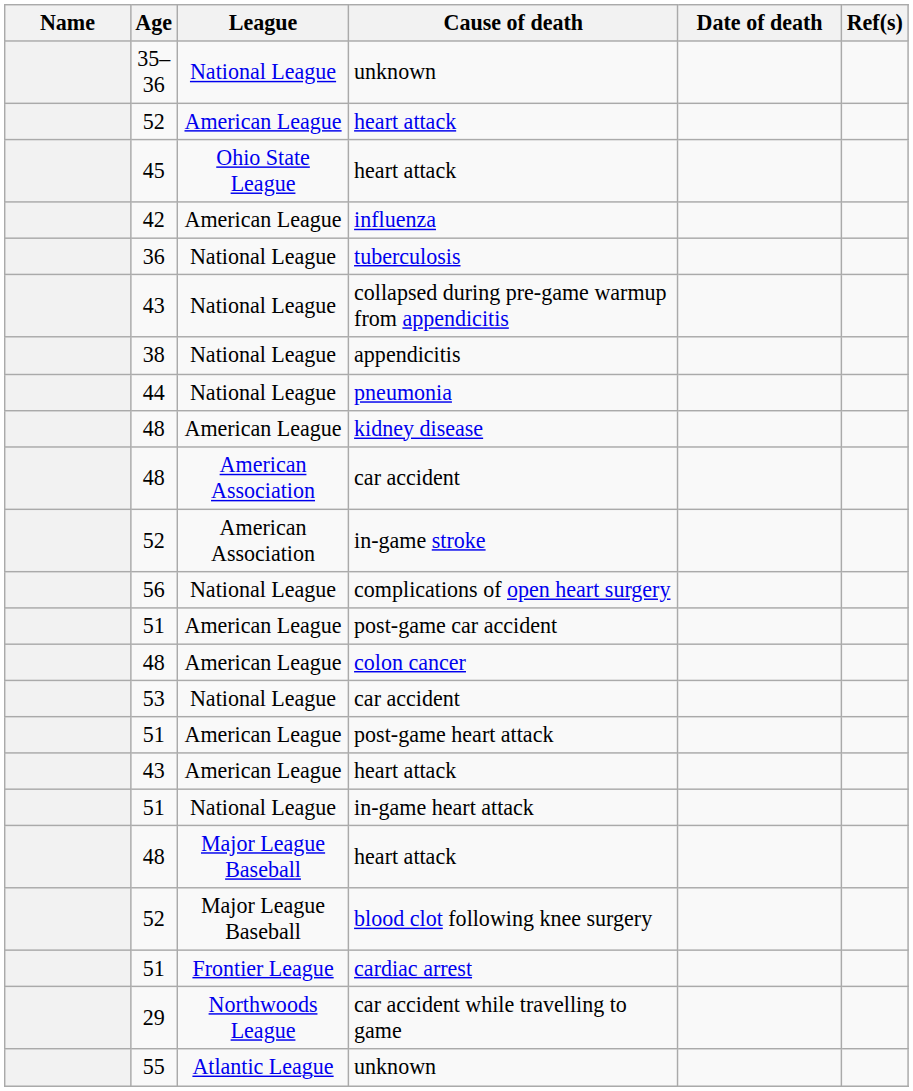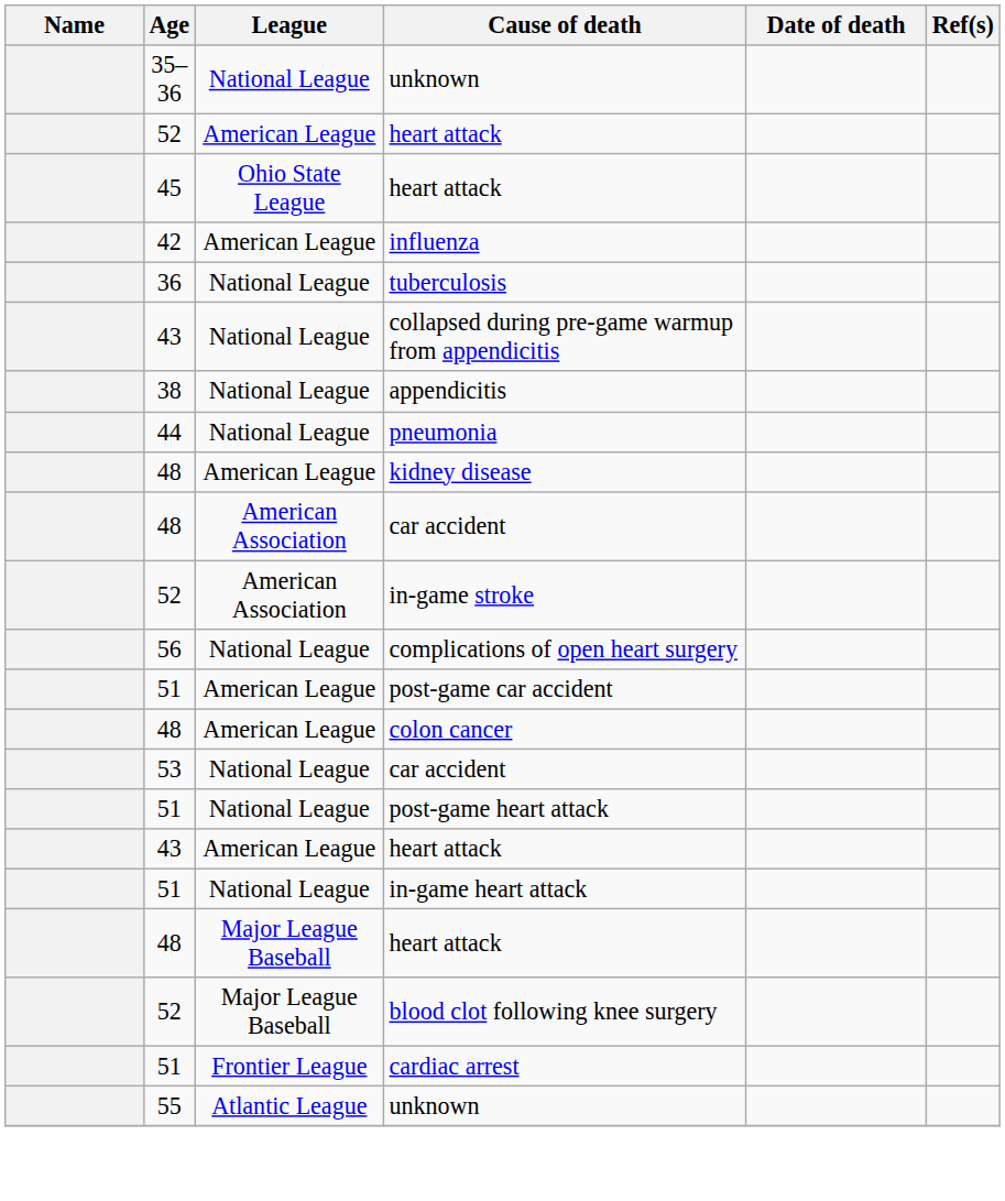post-game heart attack | League: American League -> National League
- row: 29 | Northwoods League | car accident while travelling to game
